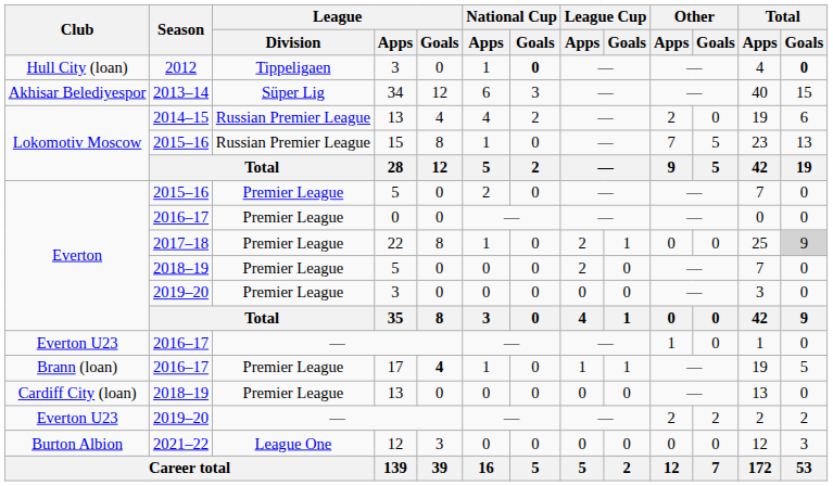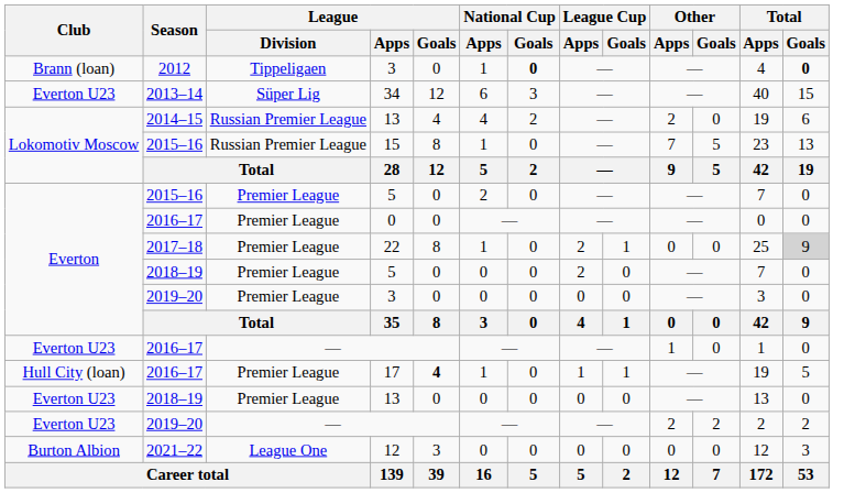2012 / 3 | Club: Hull City (loan) -> Brann (loan)
34 | Club: Akhisar Belediyespor -> Everton U23
17 | Club: Brann (loan) -> Hull City (loan)
2018–19 / 13 | Club: Cardiff City (loan) -> Everton U23
